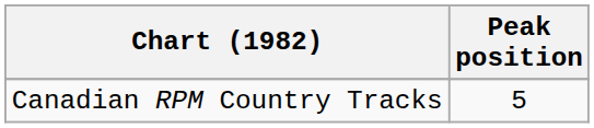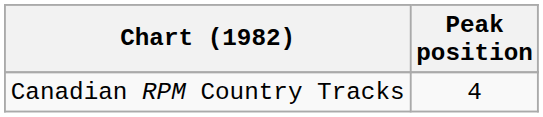Canadian RPM Country Tracks | Peak position: 5 -> 4
